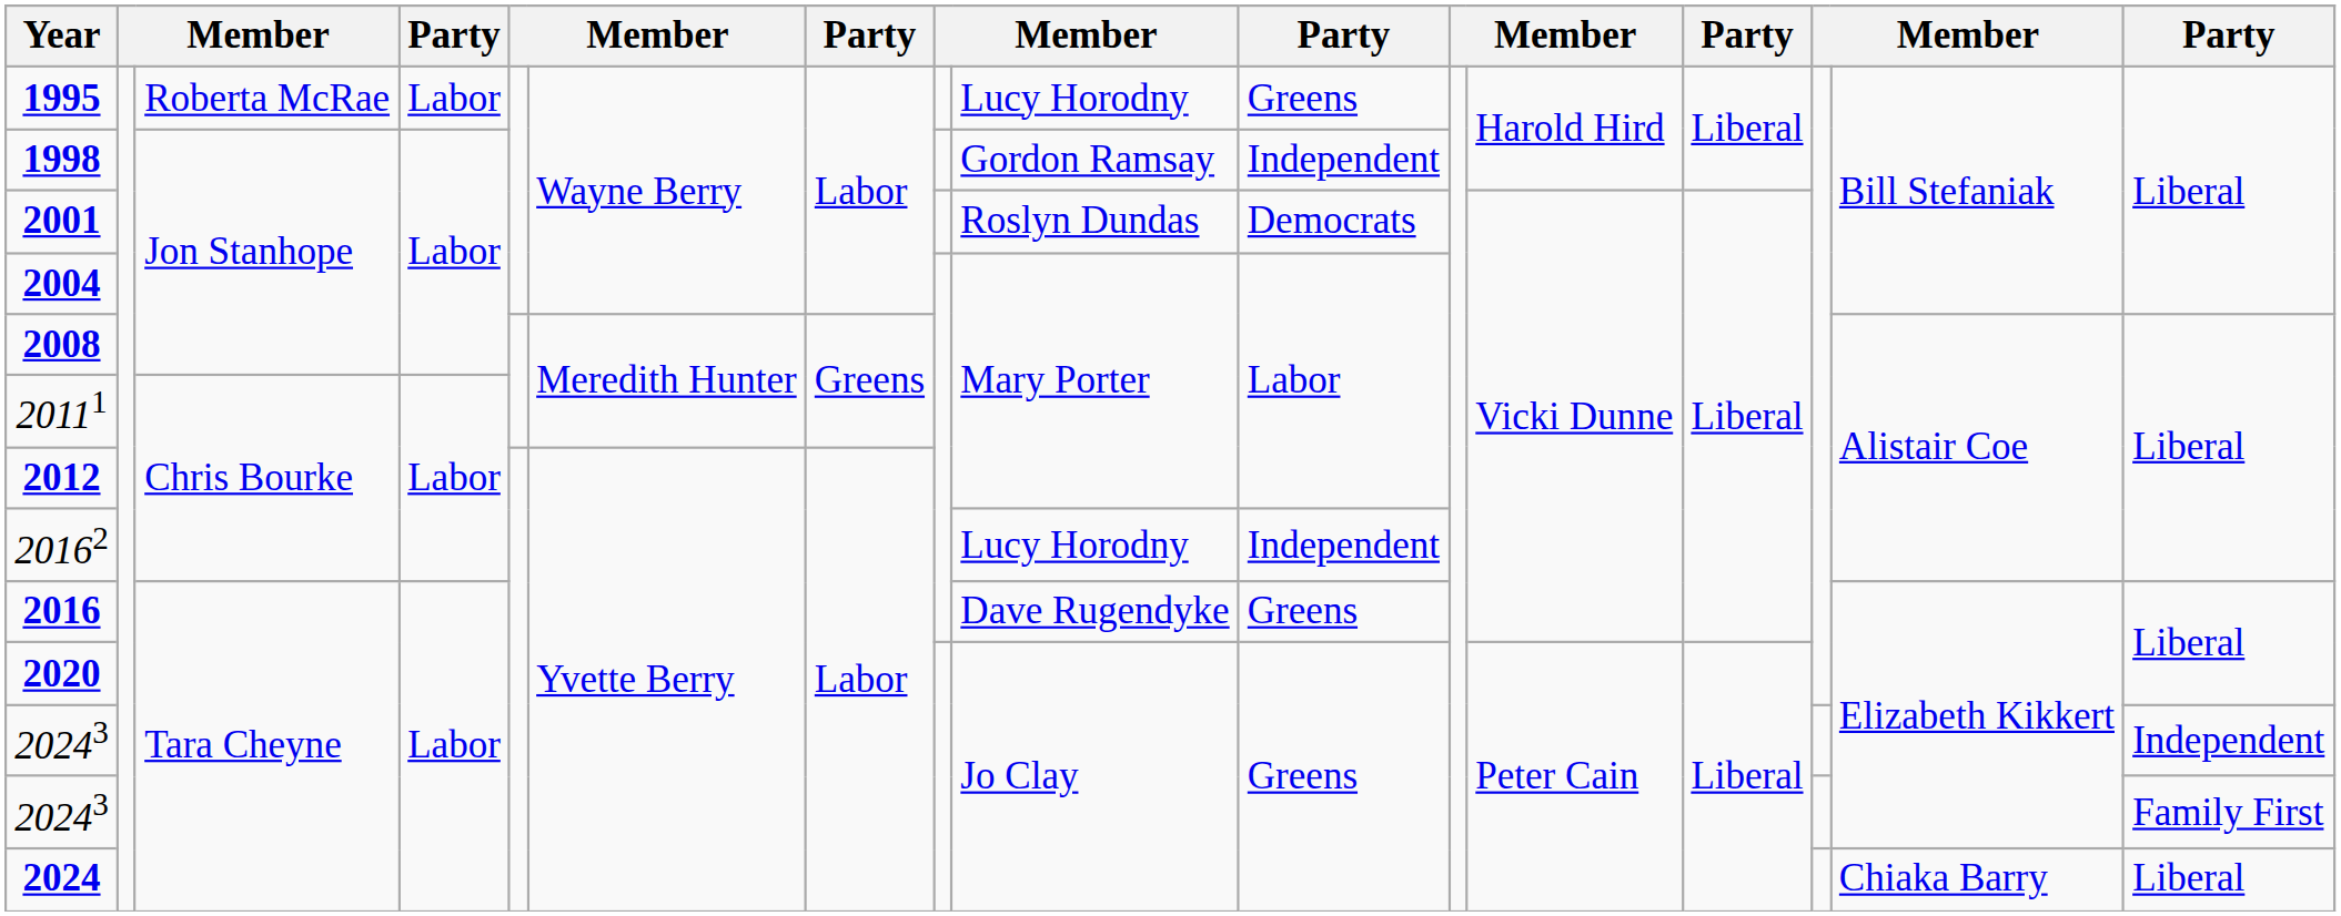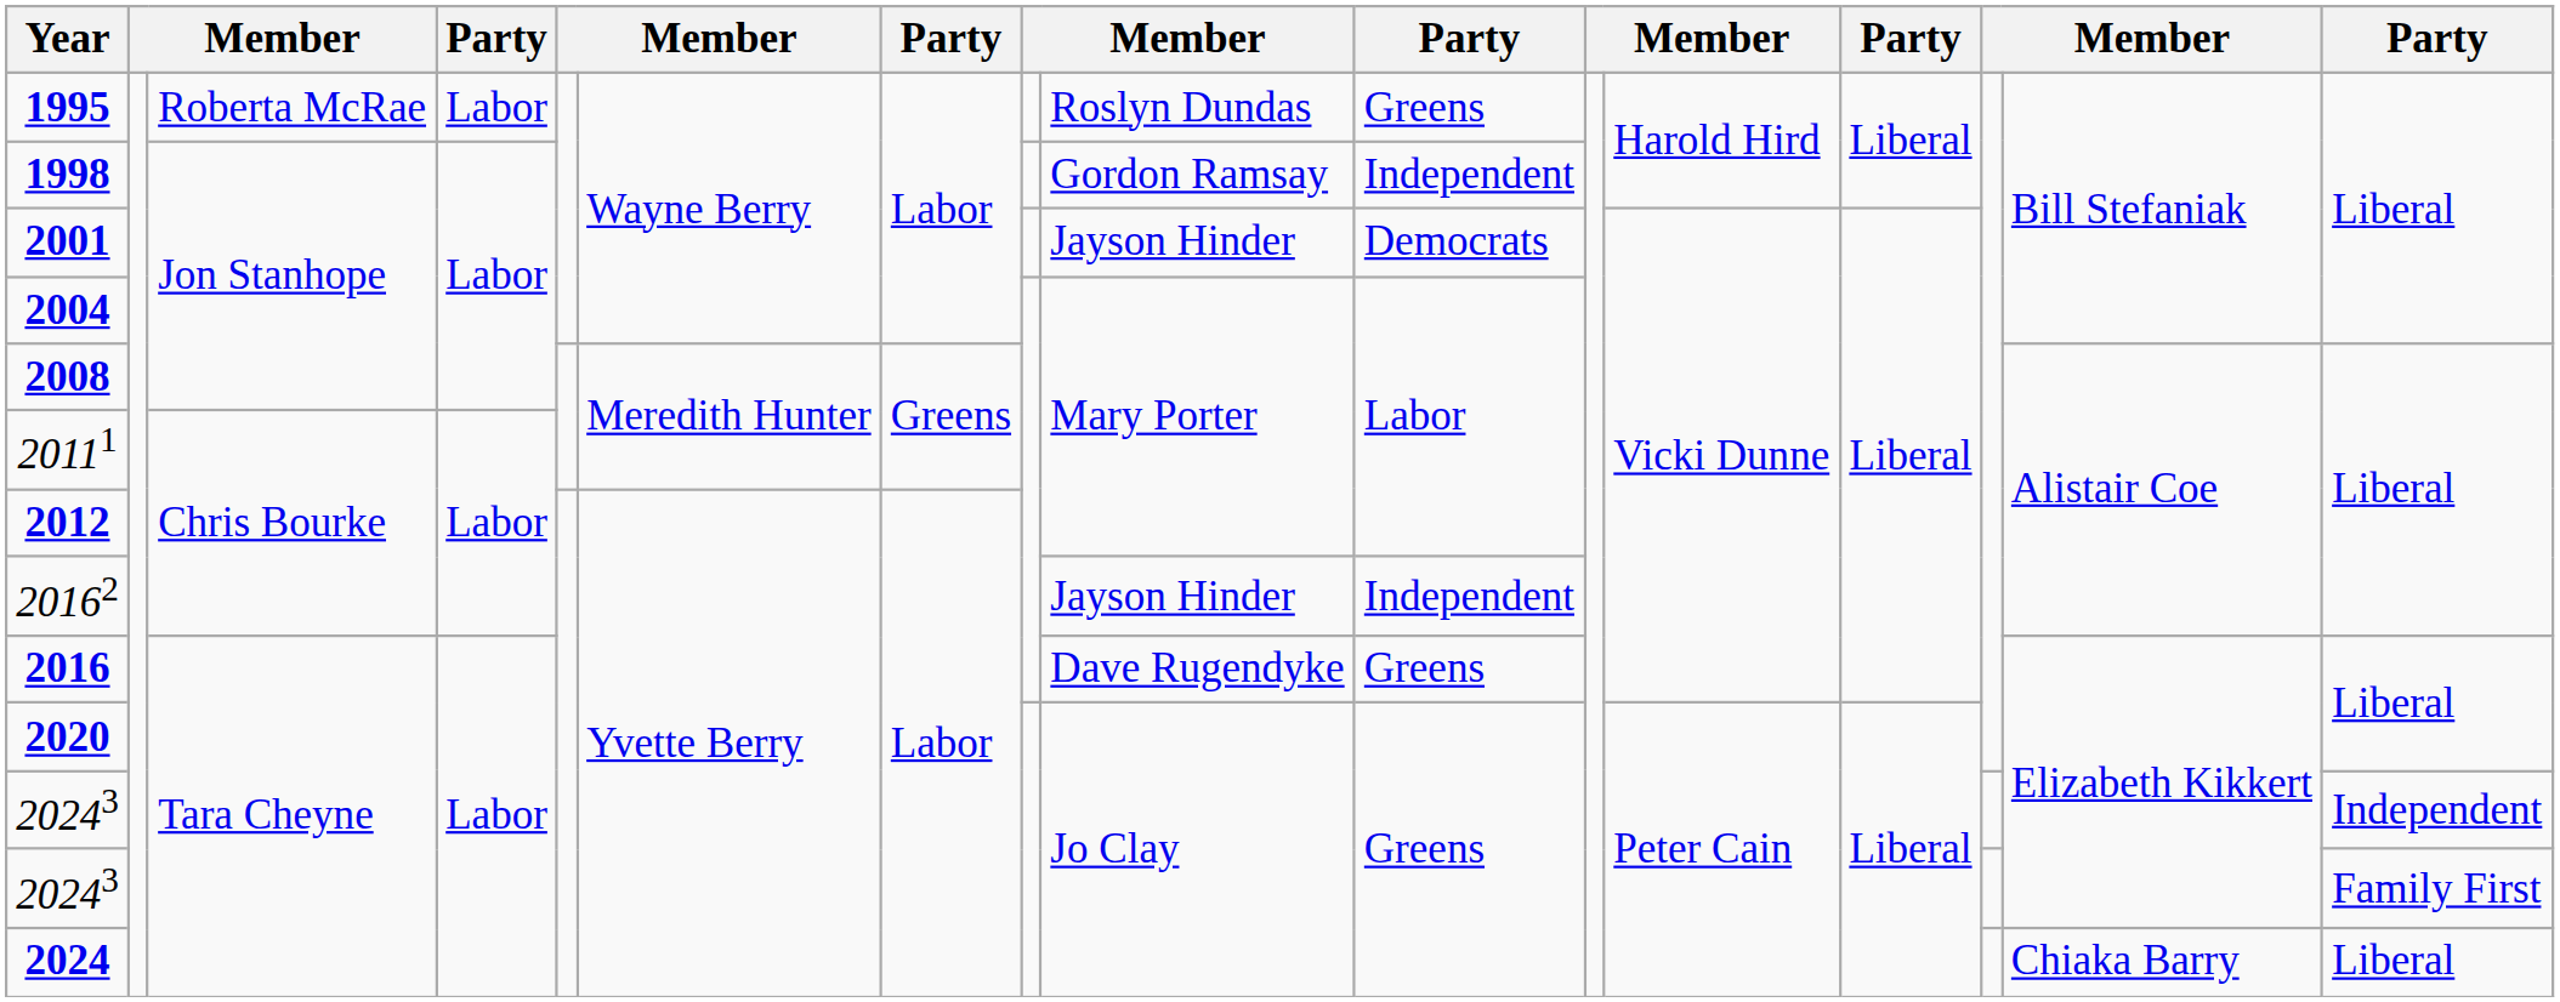1995 | column 9: Lucy Horodny -> Roslyn Dundas
2001 | column 9: Roslyn Dundas -> Jayson Hinder
20162 | column 9: Lucy Horodny -> Jayson Hinder
